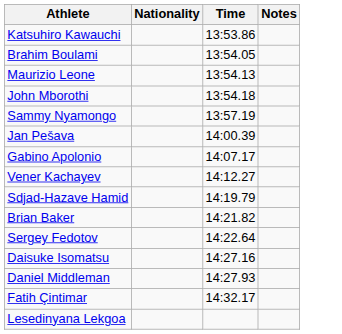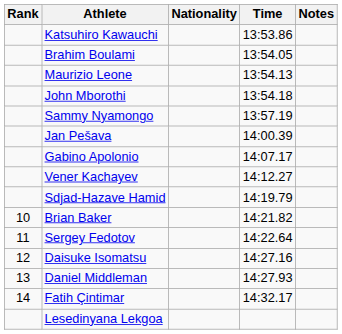+ column: Rank | 10 | 11 | 12 | 13 | 14
